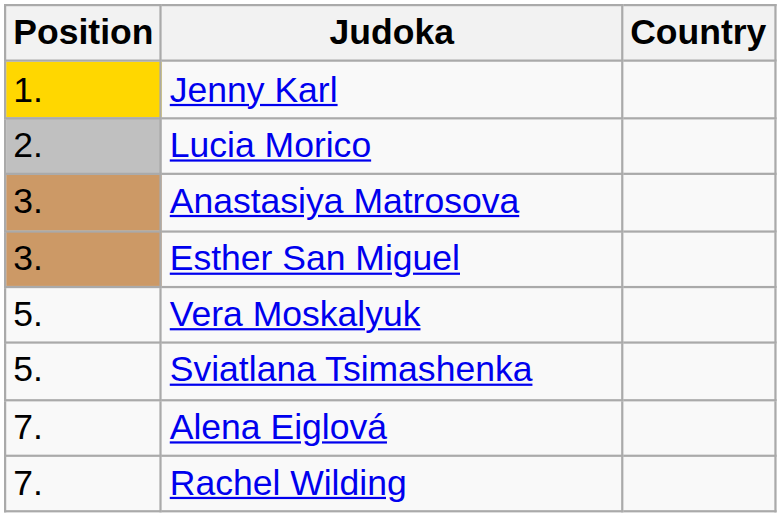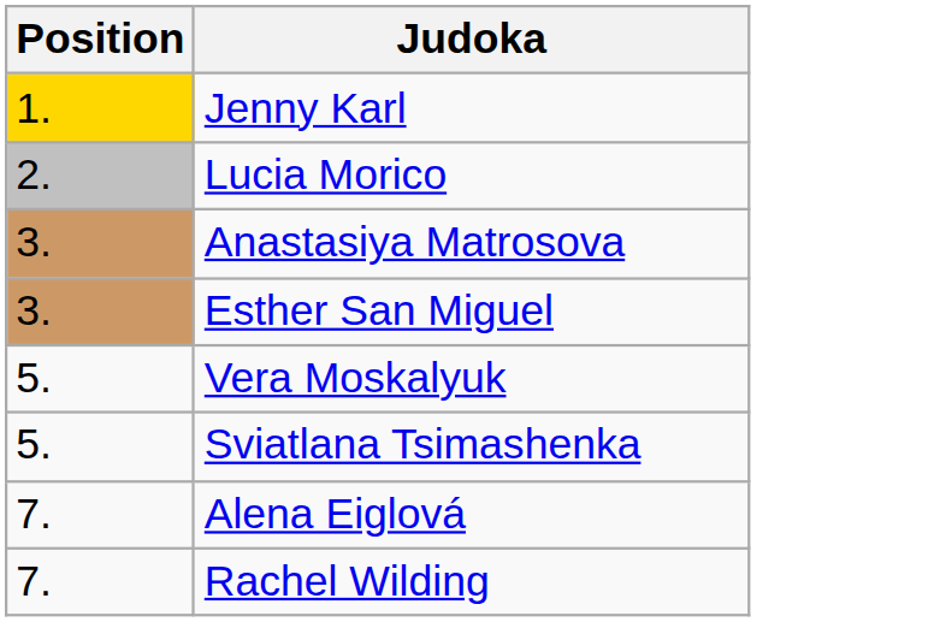- column: Country
